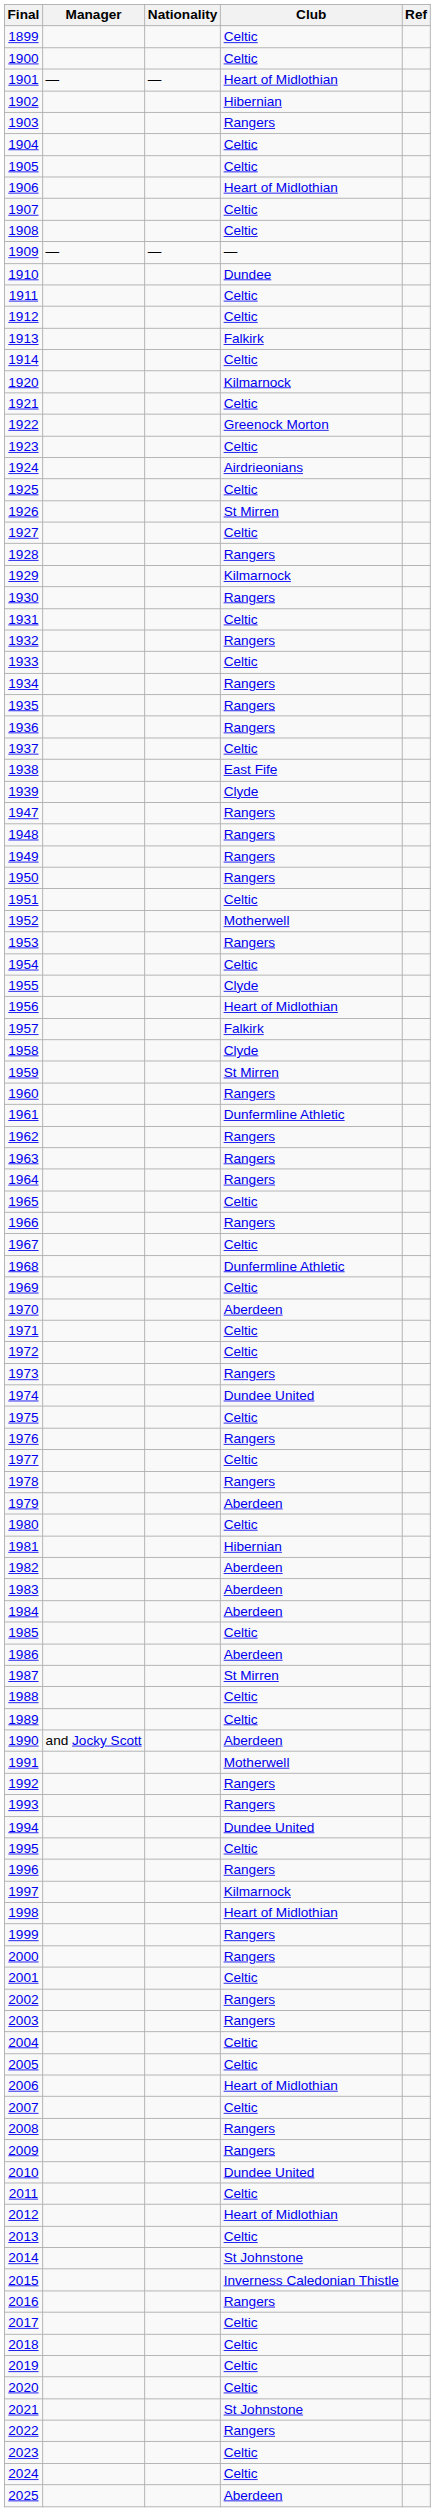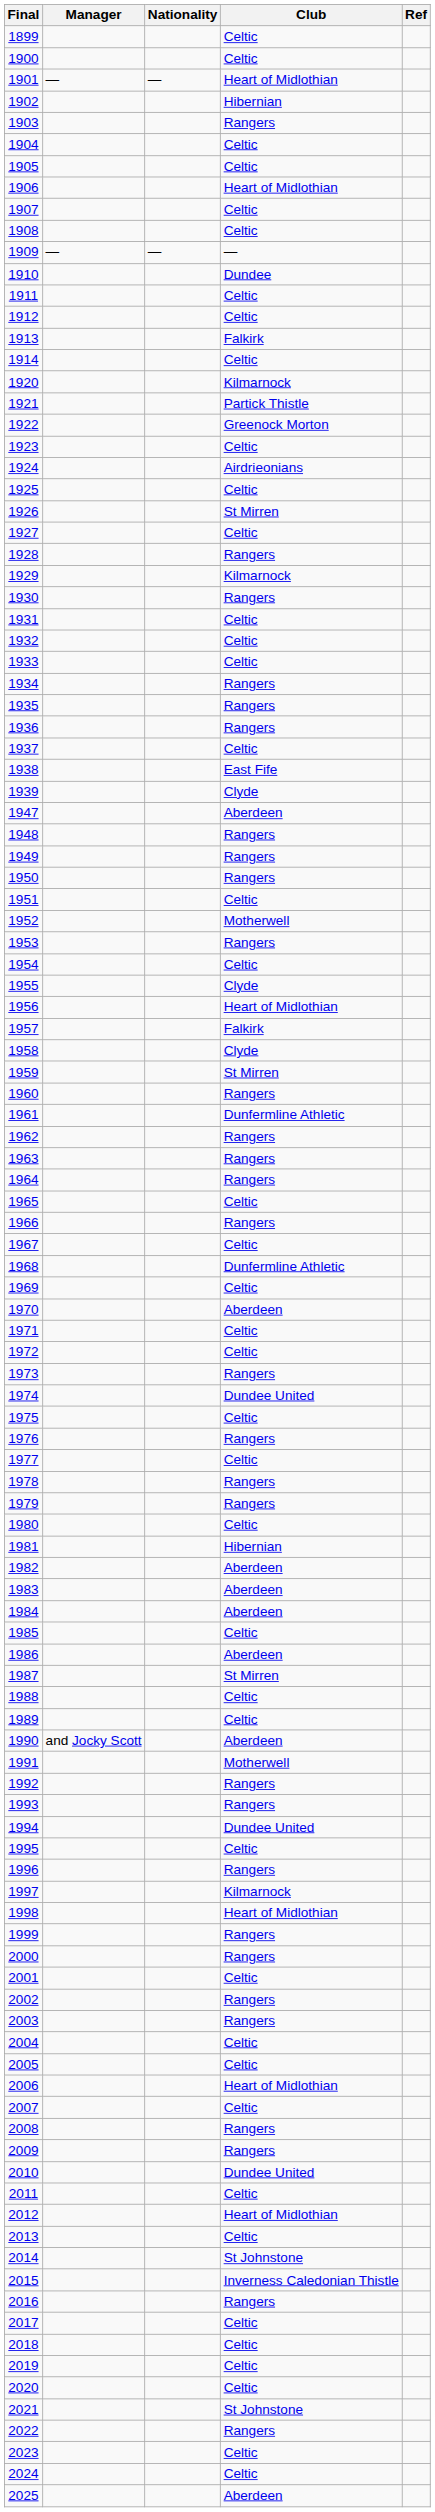1921 | Club: Celtic -> Partick Thistle
1932 | Club: Rangers -> Celtic
1947 | Club: Rangers -> Aberdeen
1979 | Club: Aberdeen -> Rangers
